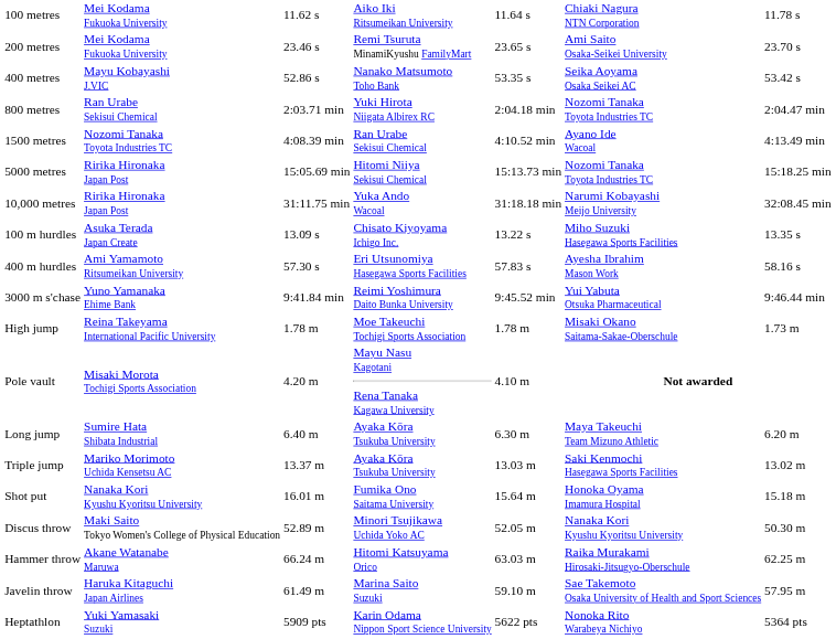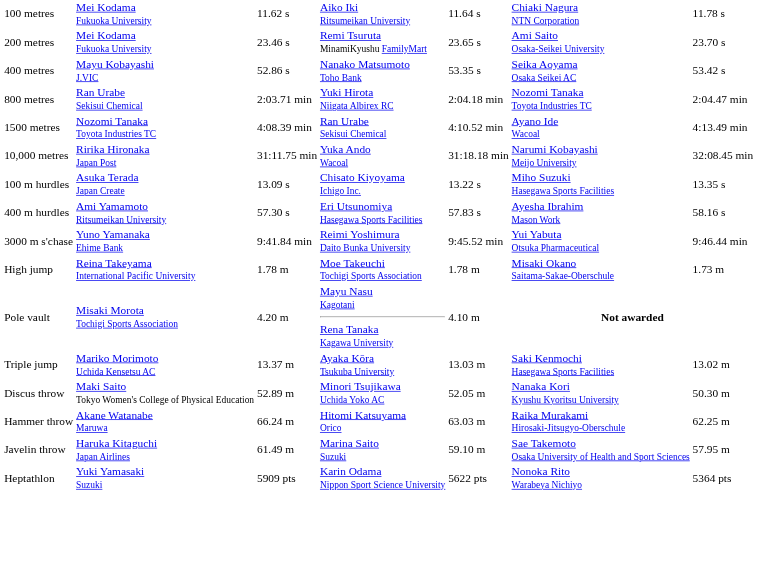- row: 5000 metres | Ririka Hironaka Japan Post | 15:05.69 min | Hitomi Niiya Sekisui Chemical | 15:13.73 min | Nozomi Tanaka Toyota Industries TC | 15:18.25 min
- row: Long jump | Sumire Hata Shibata Industrial | 6.40 m | Ayaka Kōra Tsukuba University | 6.30 m | Maya Takeuchi Team Mizuno Athletic | 6.20 m
- row: Shot put | Nanaka Kori Kyushu Kyoritsu University | 16.01 m | Fumika Ono Saitama University | 15.64 m | Honoka Oyama Imamura Hospital | 15.18 m
